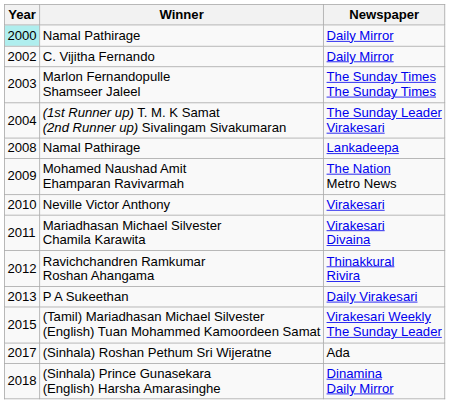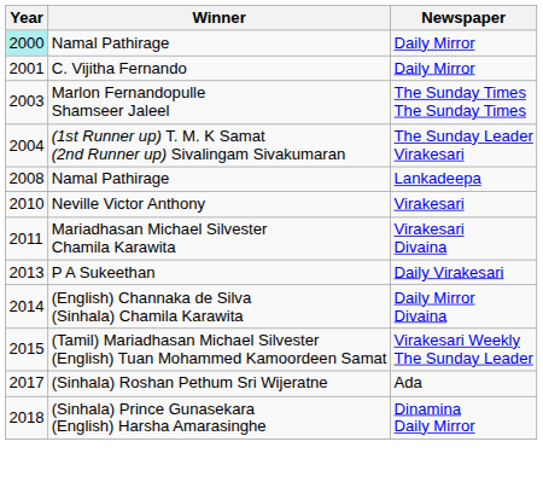C. Vijitha Fernando | Year: 2002 -> 2001
- row: 2009 | Mohamed Naushad Amit Ehamparan Ravivarmah | The Nation Metro News
- row: 2012 | Ravichchandren Ramkumar Roshan Ahangama | Thinakkural Rivira
+ row: 2014 | (English) Channaka de Silva (Sinhala) Chamila Karawita | Daily Mirror Divaina
